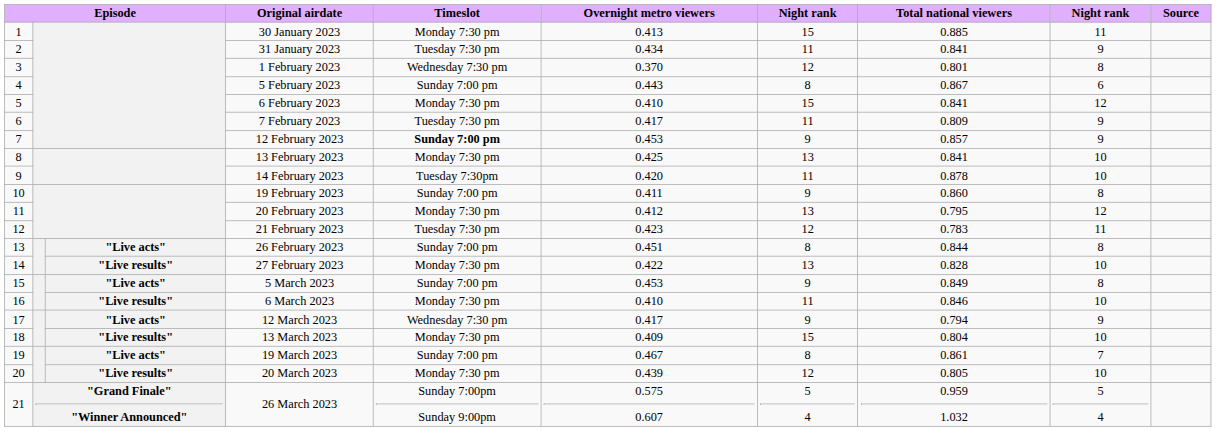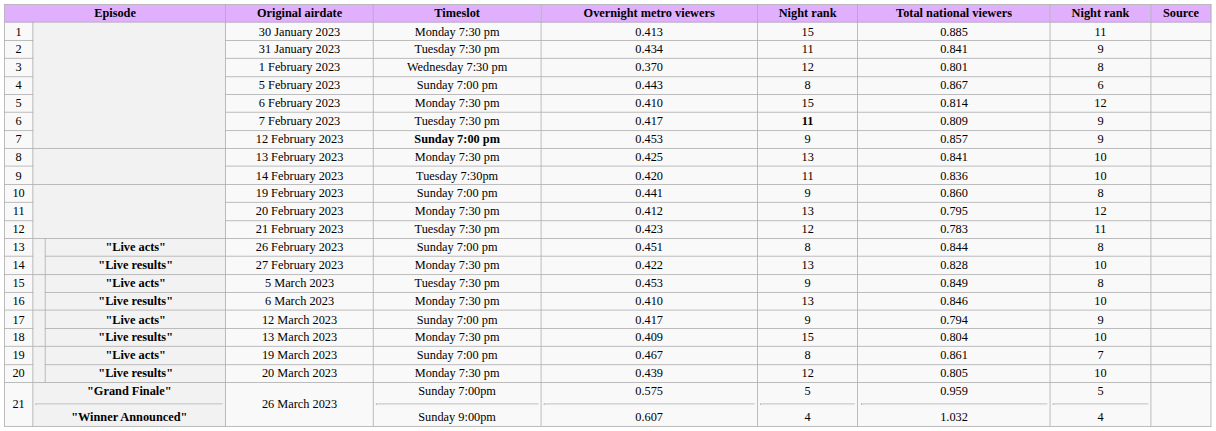6 February 2023 | Total national viewers: 0.841 -> 0.814
7 February 2023 | column 7: normal -> bold
14 February 2023 | Total national viewers: 0.878 -> 0.836
19 February 2023 | Overnight metro viewers: 0.411 -> 0.441
5 March 2023 | Timeslot: Sunday 7:00 pm -> Tuesday 7:30 pm
6 March 2023 | column 7: 11 -> 13
12 March 2023 | Timeslot: Wednesday 7:30 pm -> Sunday 7:00 pm
